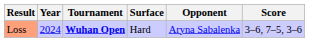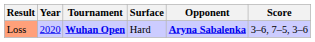Loss | Year: 2024 -> 2020
Loss | Opponent: normal -> bold
